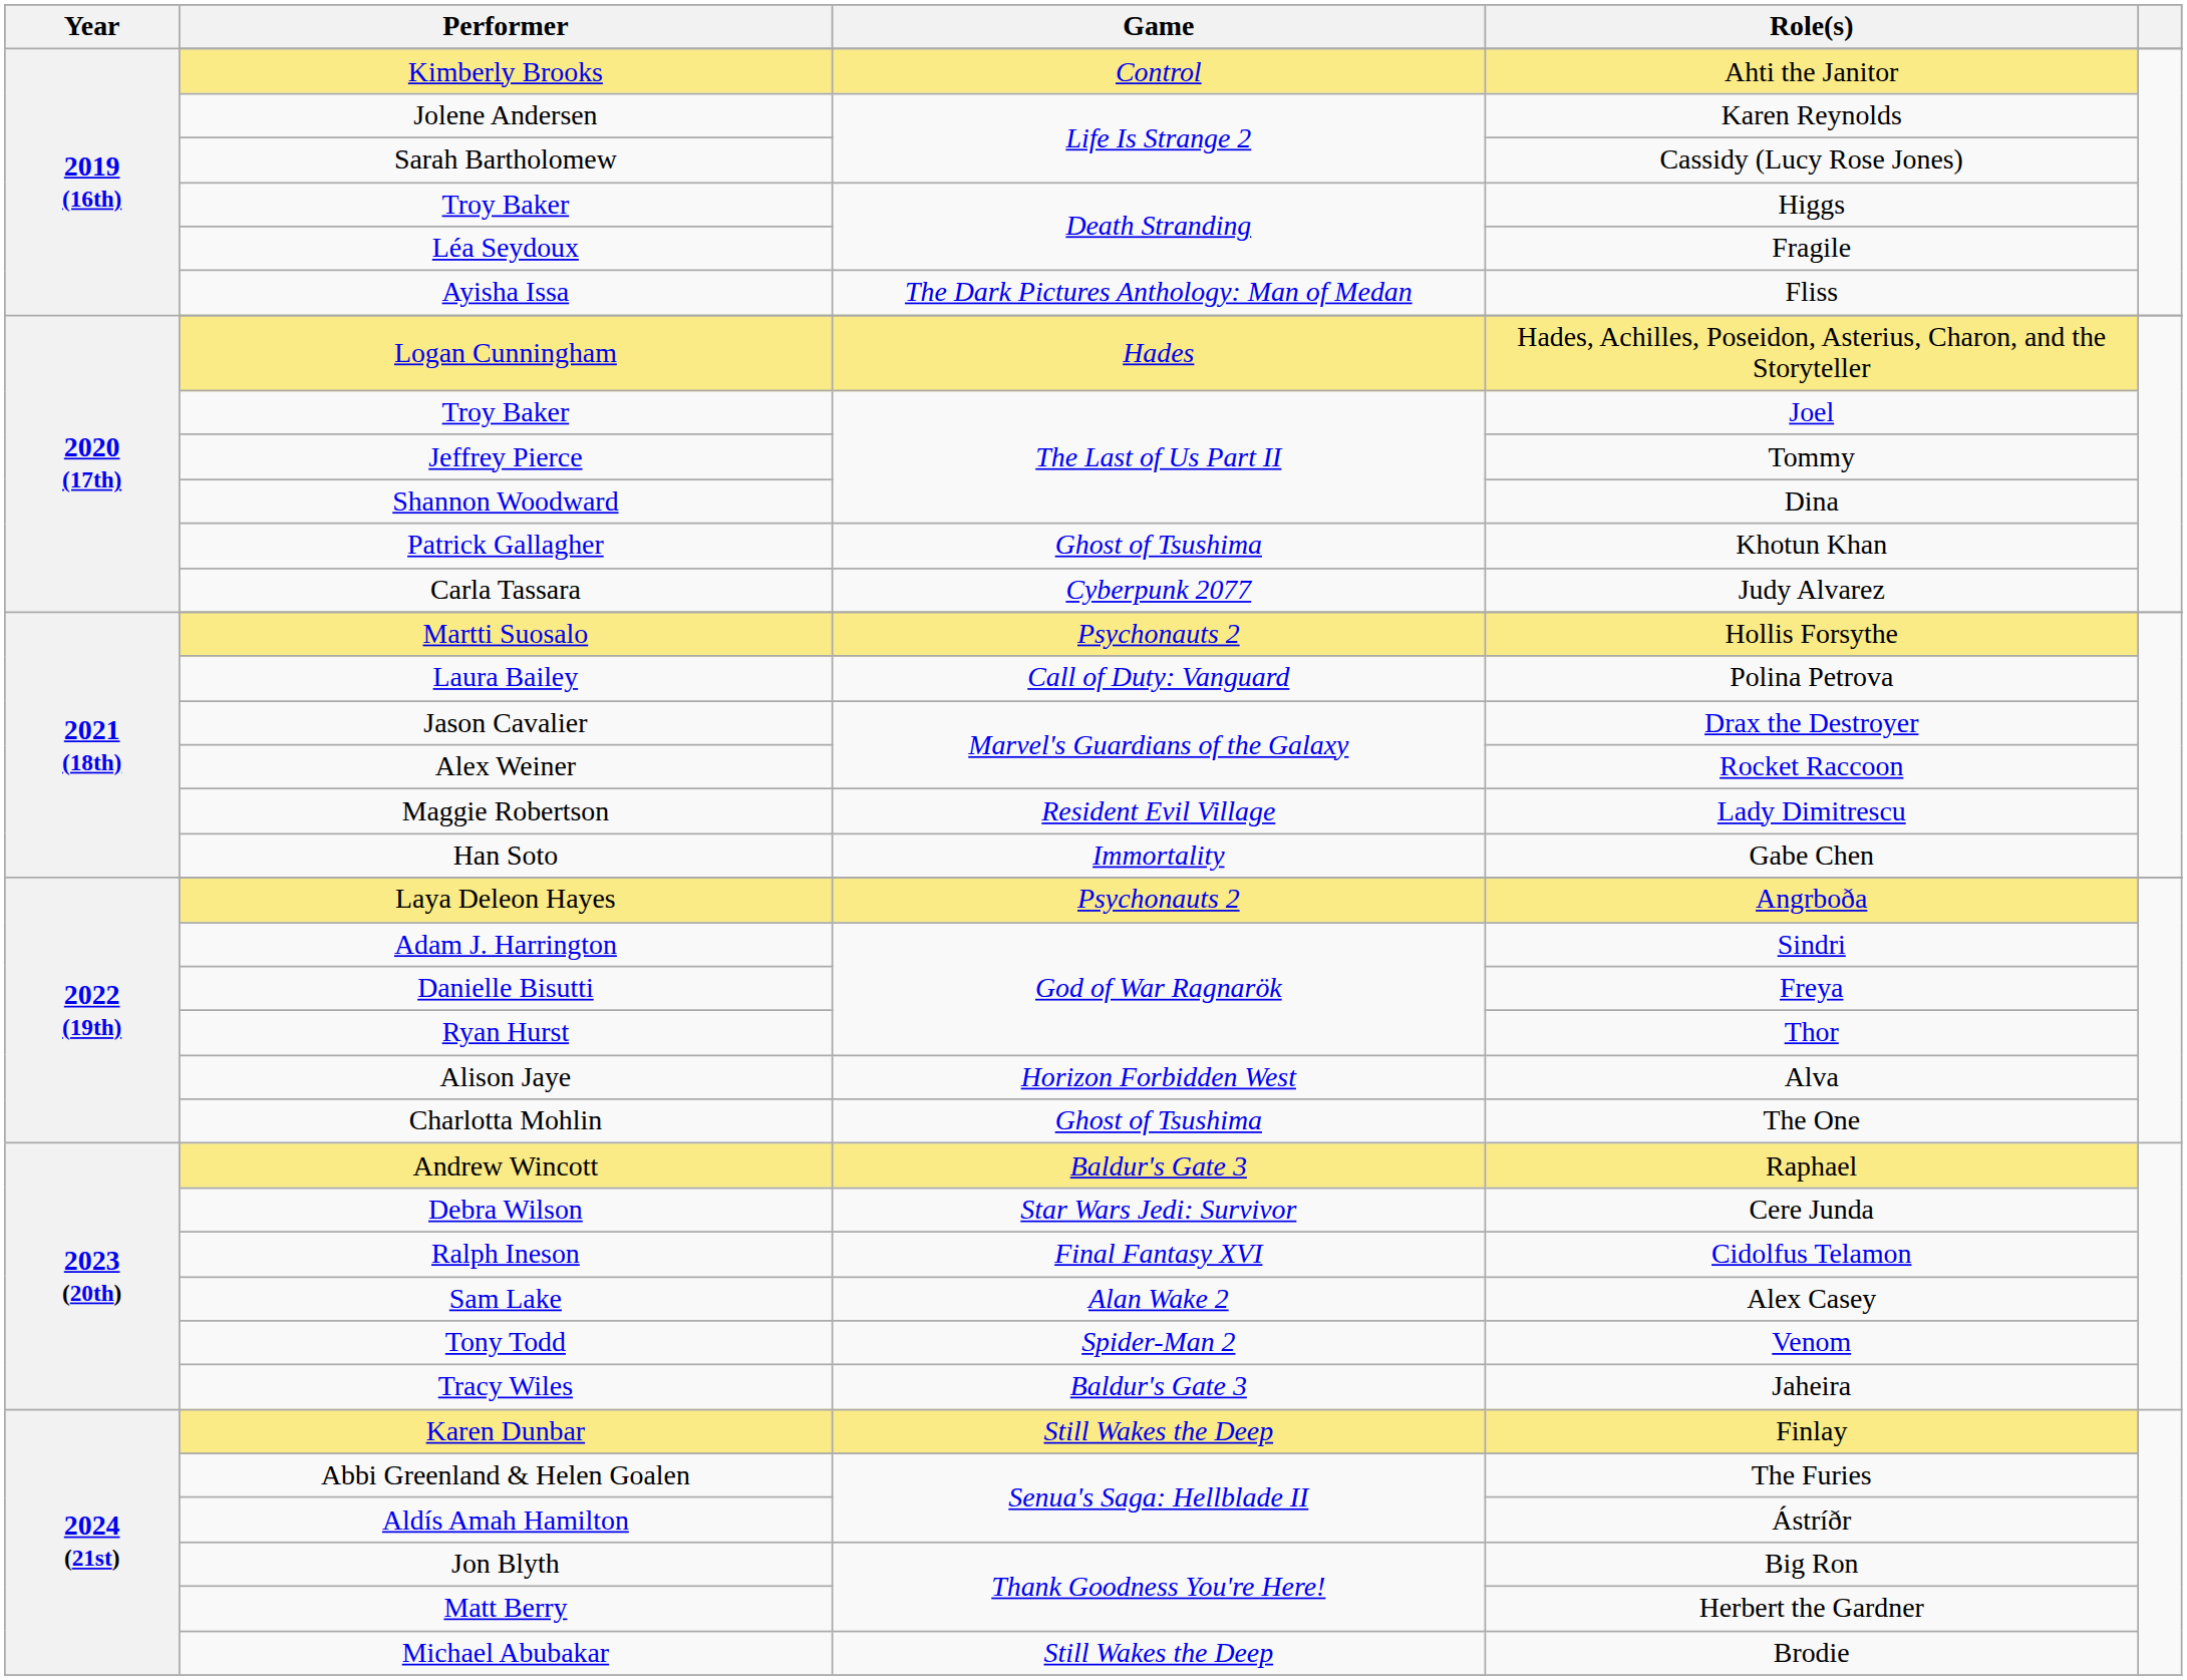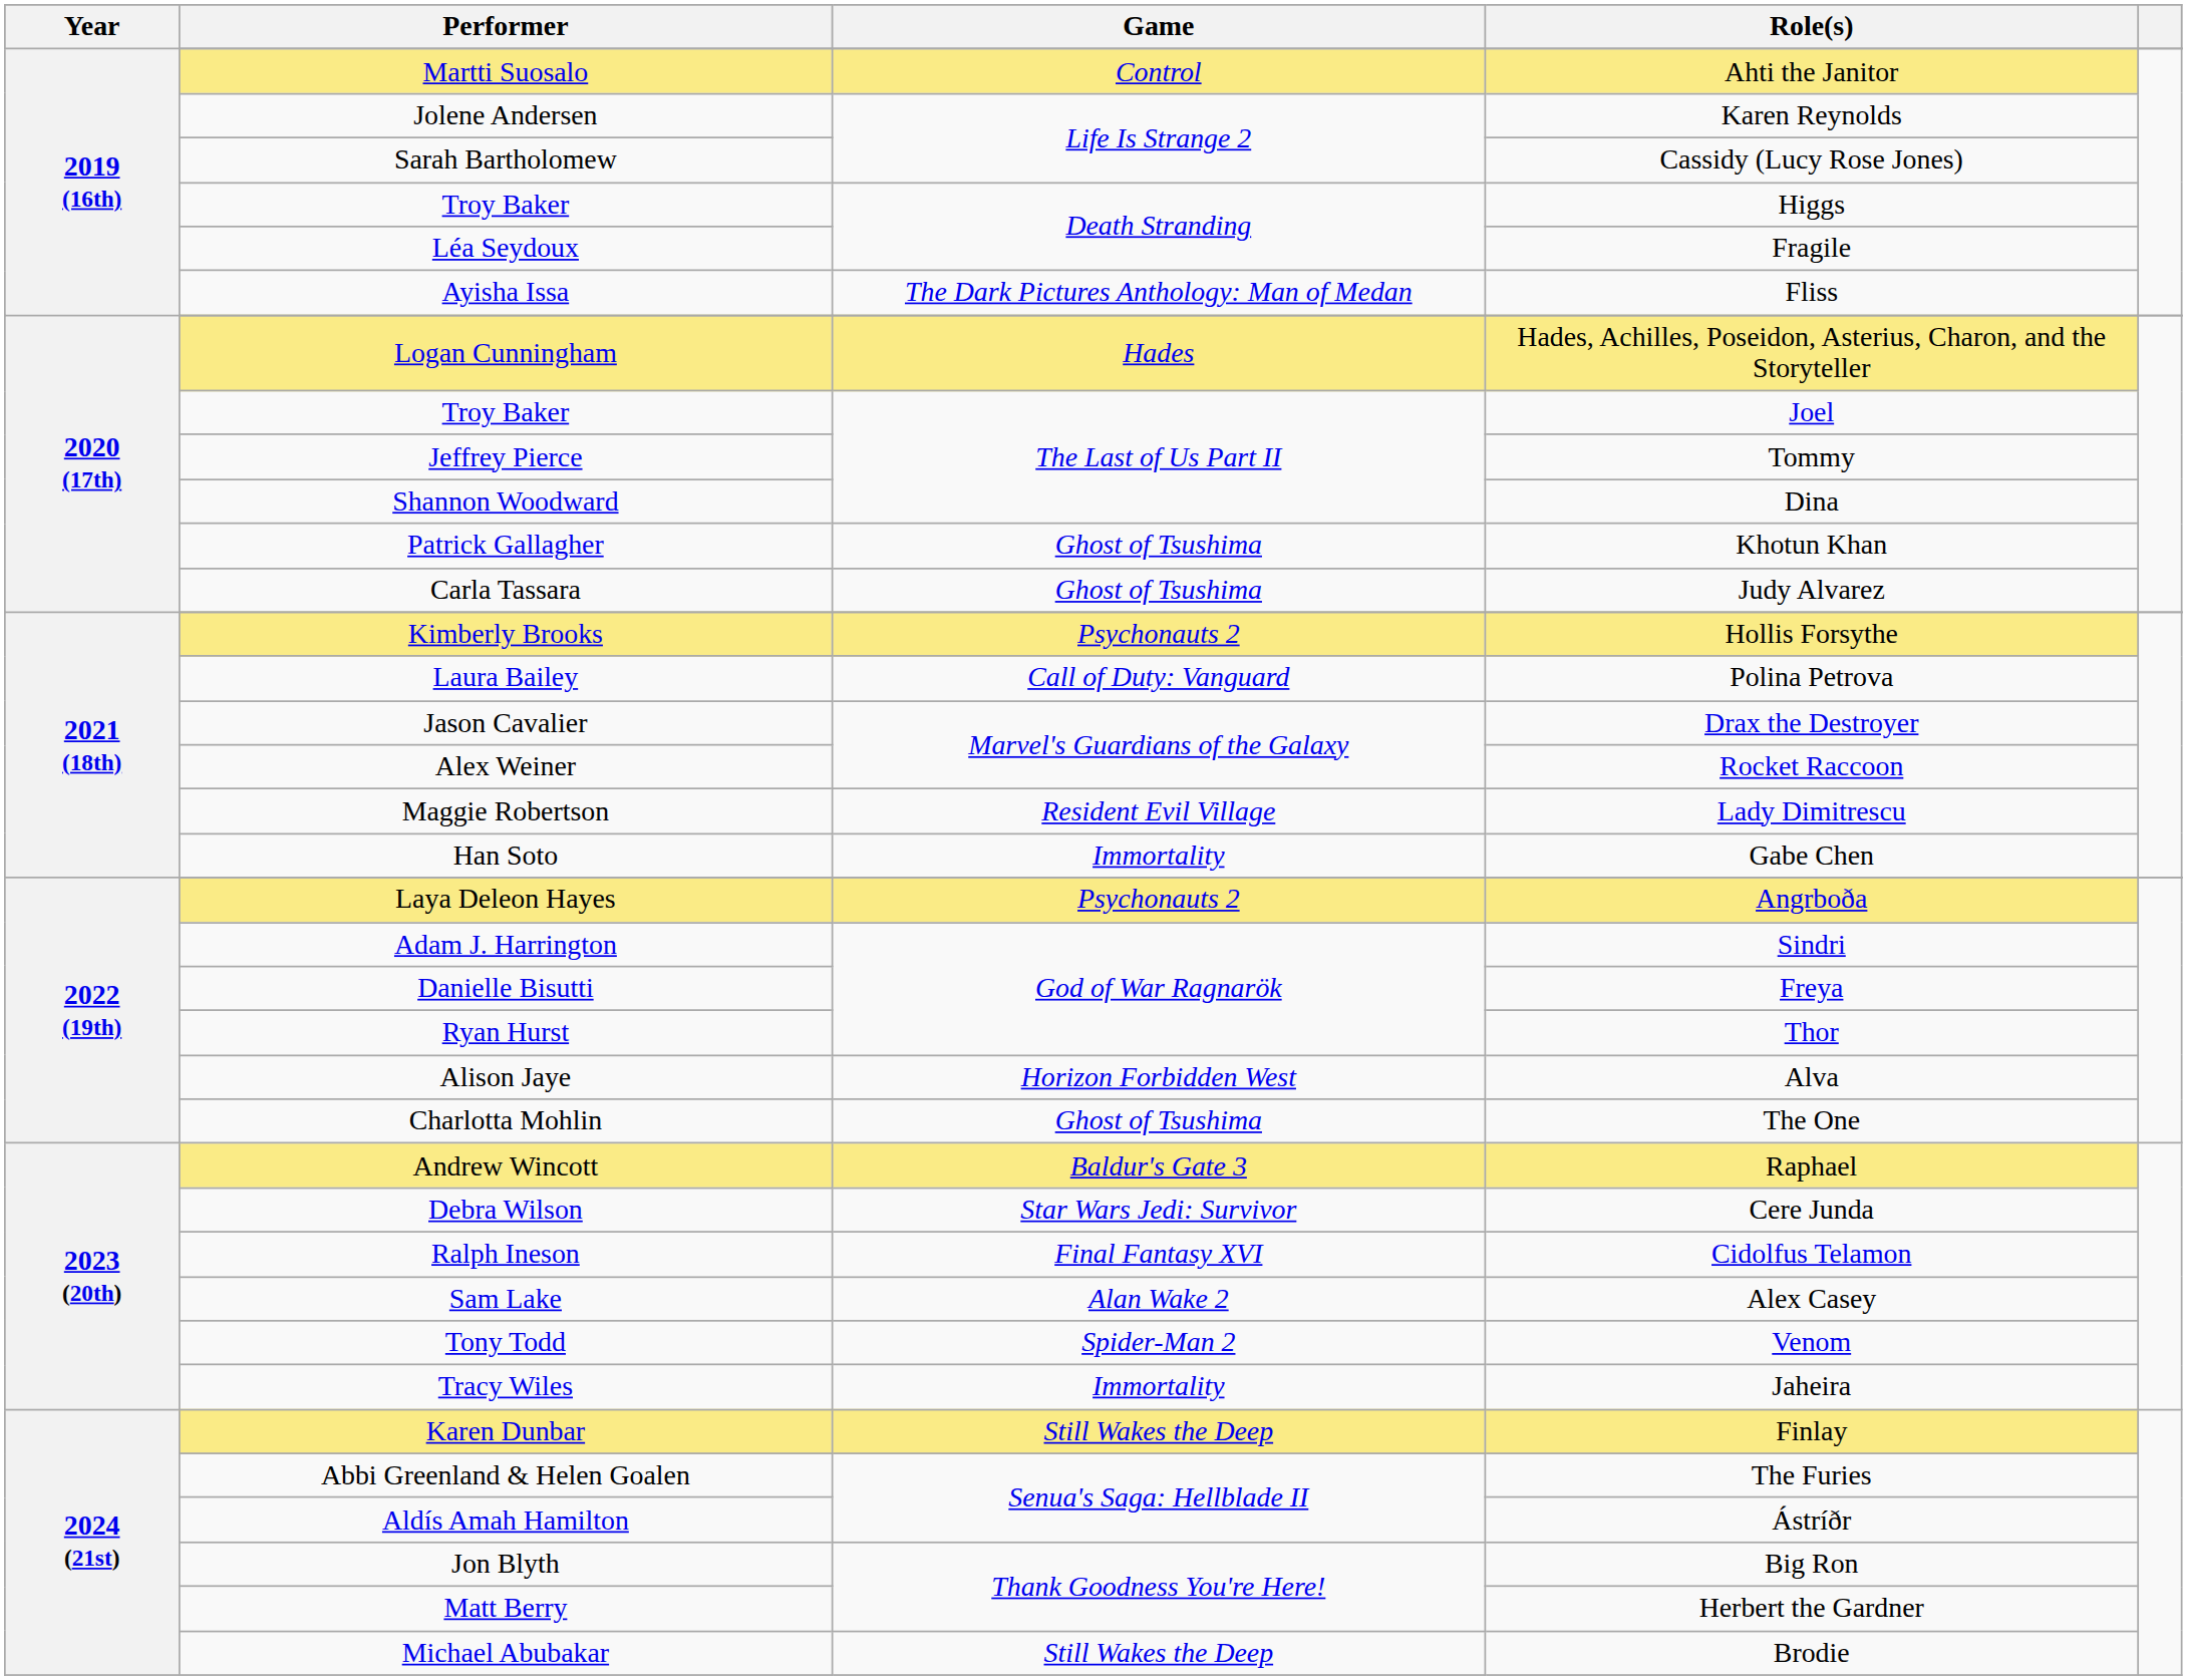Ahti the Janitor | Performer: Kimberly Brooks -> Martti Suosalo
Judy Alvarez | Game: Cyberpunk 2077 -> Ghost of Tsushima
Hollis Forsythe | Performer: Martti Suosalo -> Kimberly Brooks
Jaheira | Game: Baldur's Gate 3 -> Immortality
